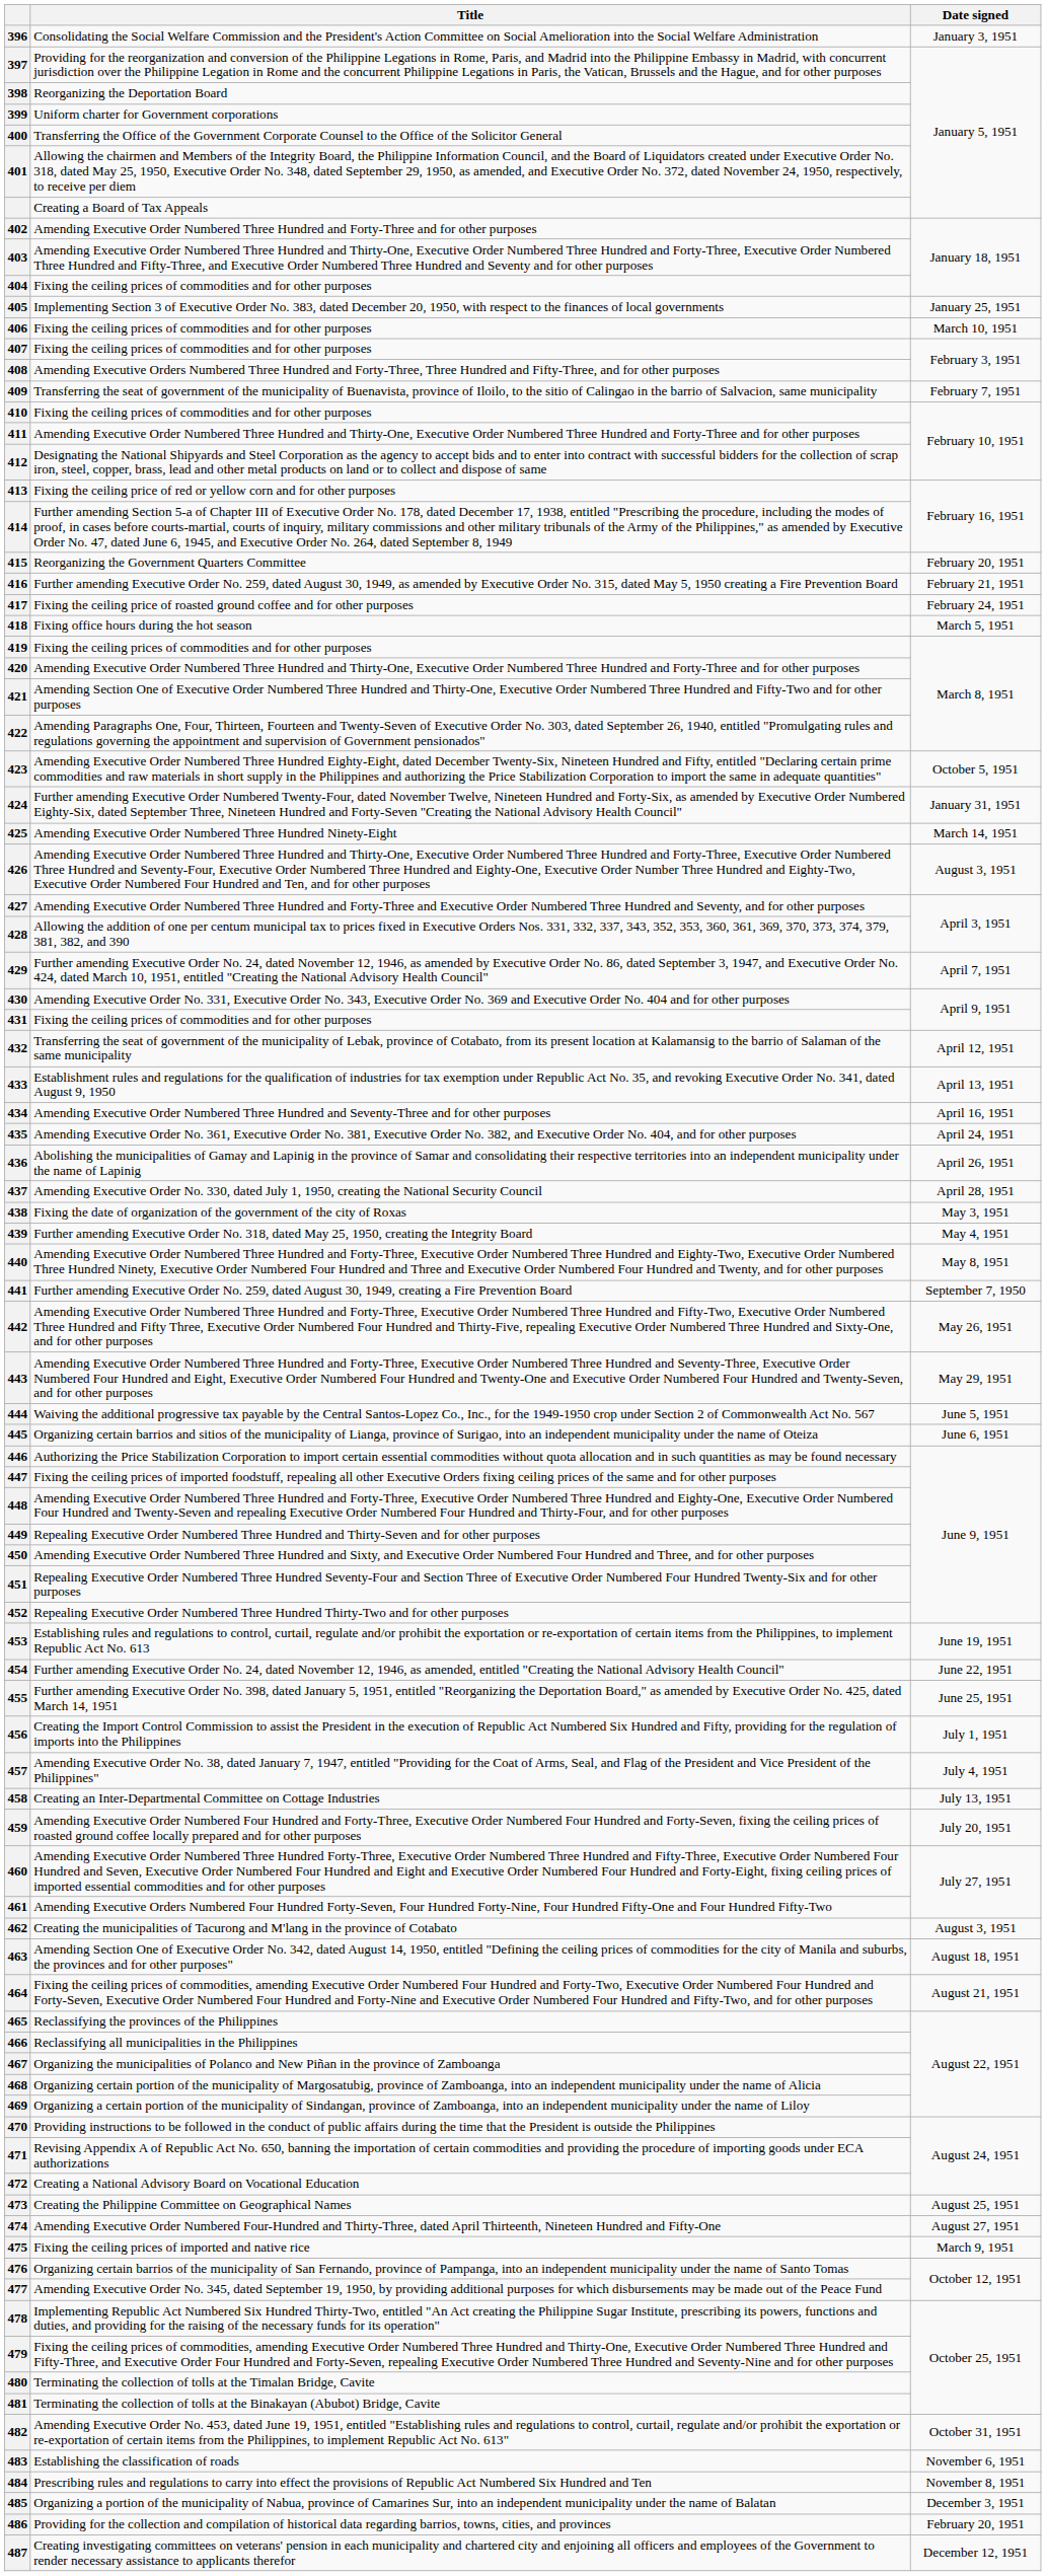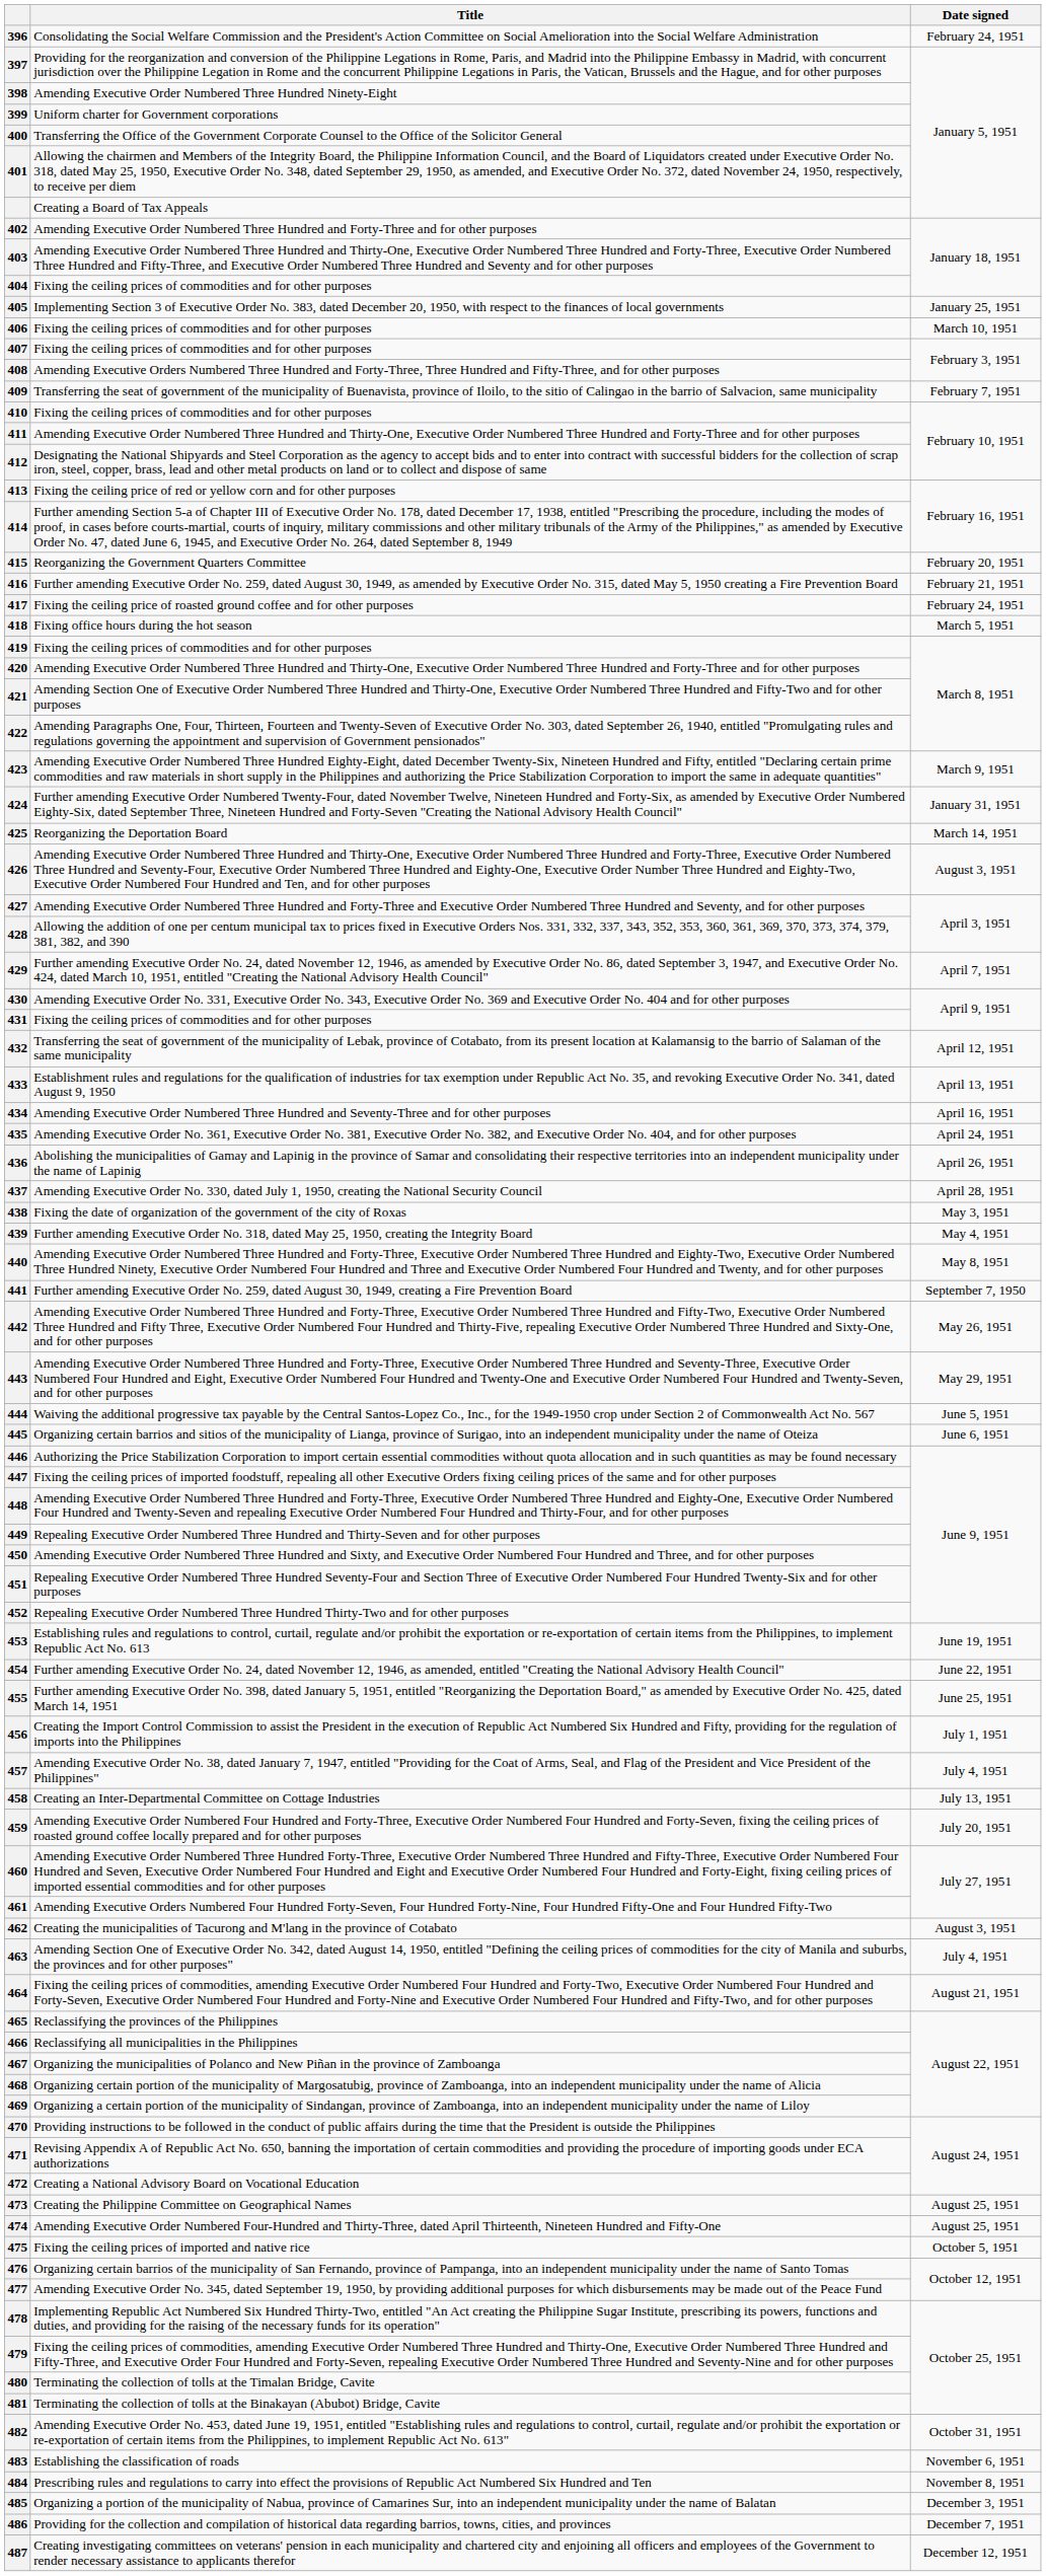396 | Date signed: January 3, 1951 -> February 24, 1951
398 | Title: Reorganizing the Deportation Board -> Amending Executive Order Numbered Three Hundred Ninety-Eight
423 | Date signed: October 5, 1951 -> March 9, 1951
425 | Title: Amending Executive Order Numbered Three Hundred Ninety-Eight -> Reorganizing the Deportation Board
463 | Date signed: August 18, 1951 -> July 4, 1951
474 | Date signed: August 27, 1951 -> August 25, 1951
475 | Date signed: March 9, 1951 -> October 5, 1951
486 | Date signed: February 20, 1951 -> December 7, 1951
